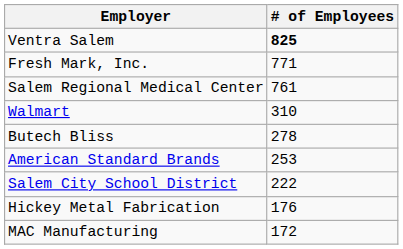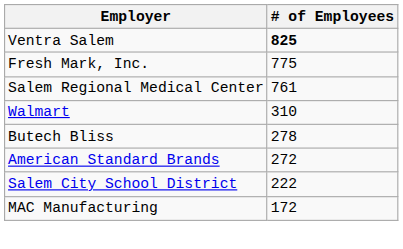Fresh Mark, Inc. | # of Employees: 771 -> 775
American Standard Brands | # of Employees: 253 -> 272
- row: Hickey Metal Fabrication | 176
